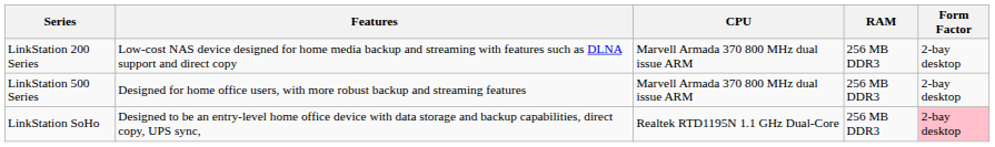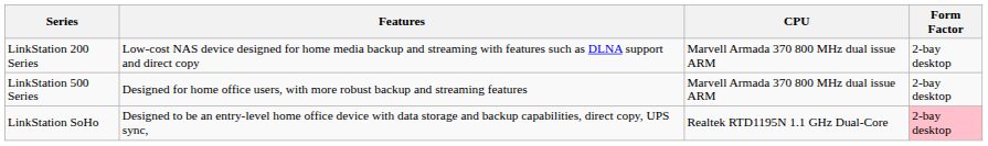- column: RAM | 256 MB DDR3 | 256 MB DDR3 | 256 MB DDR3
